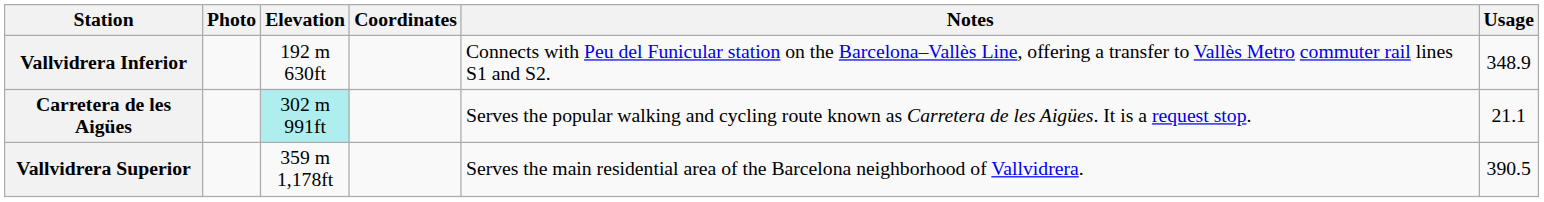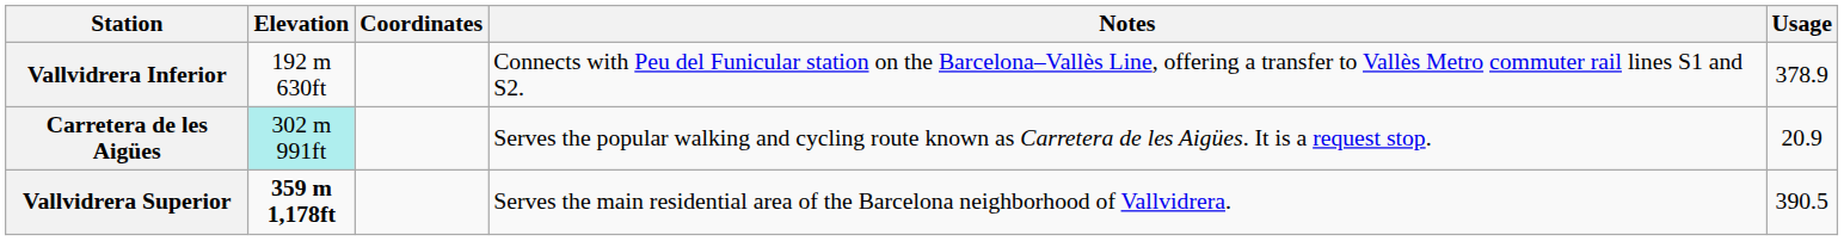- column: Photo
Vallvidrera Inferior | Usage: 348.9 -> 378.9
Carretera de les Aigües | Usage: 21.1 -> 20.9
Vallvidrera Superior | Elevation: normal -> bold
